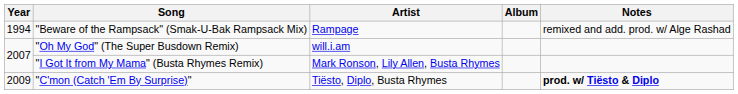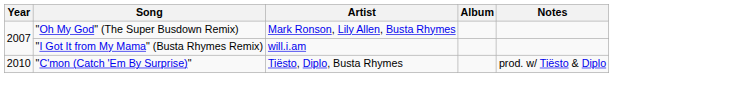- row: 1994 | "Beware of the Rampsack" (Smak-U-Bak Rampsack Mix) | Rampage | remixed and add. prod. w/ Alge Rashad
"Oh My God" (The Super Busdown Remix) | Artist: will.i.am -> Mark Ronson, Lily Allen, Busta Rhymes
"I Got It from My Mama" (Busta Rhymes Remix) | Artist: Mark Ronson, Lily Allen, Busta Rhymes -> will.i.am
"C'mon (Catch 'Em By Surprise)" | Year: 2009 -> 2010
"C'mon (Catch 'Em By Surprise)" | Notes: bold -> normal
